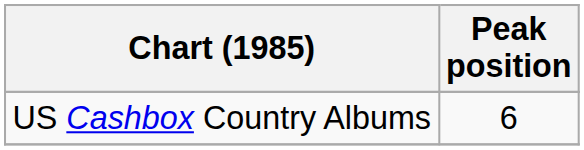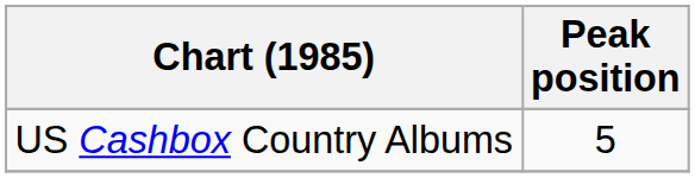US Cashbox Country Albums | Peak position: 6 -> 5
